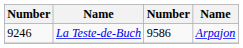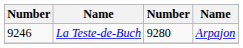La Teste-de-Buch | column 3: 9586 -> 9280
